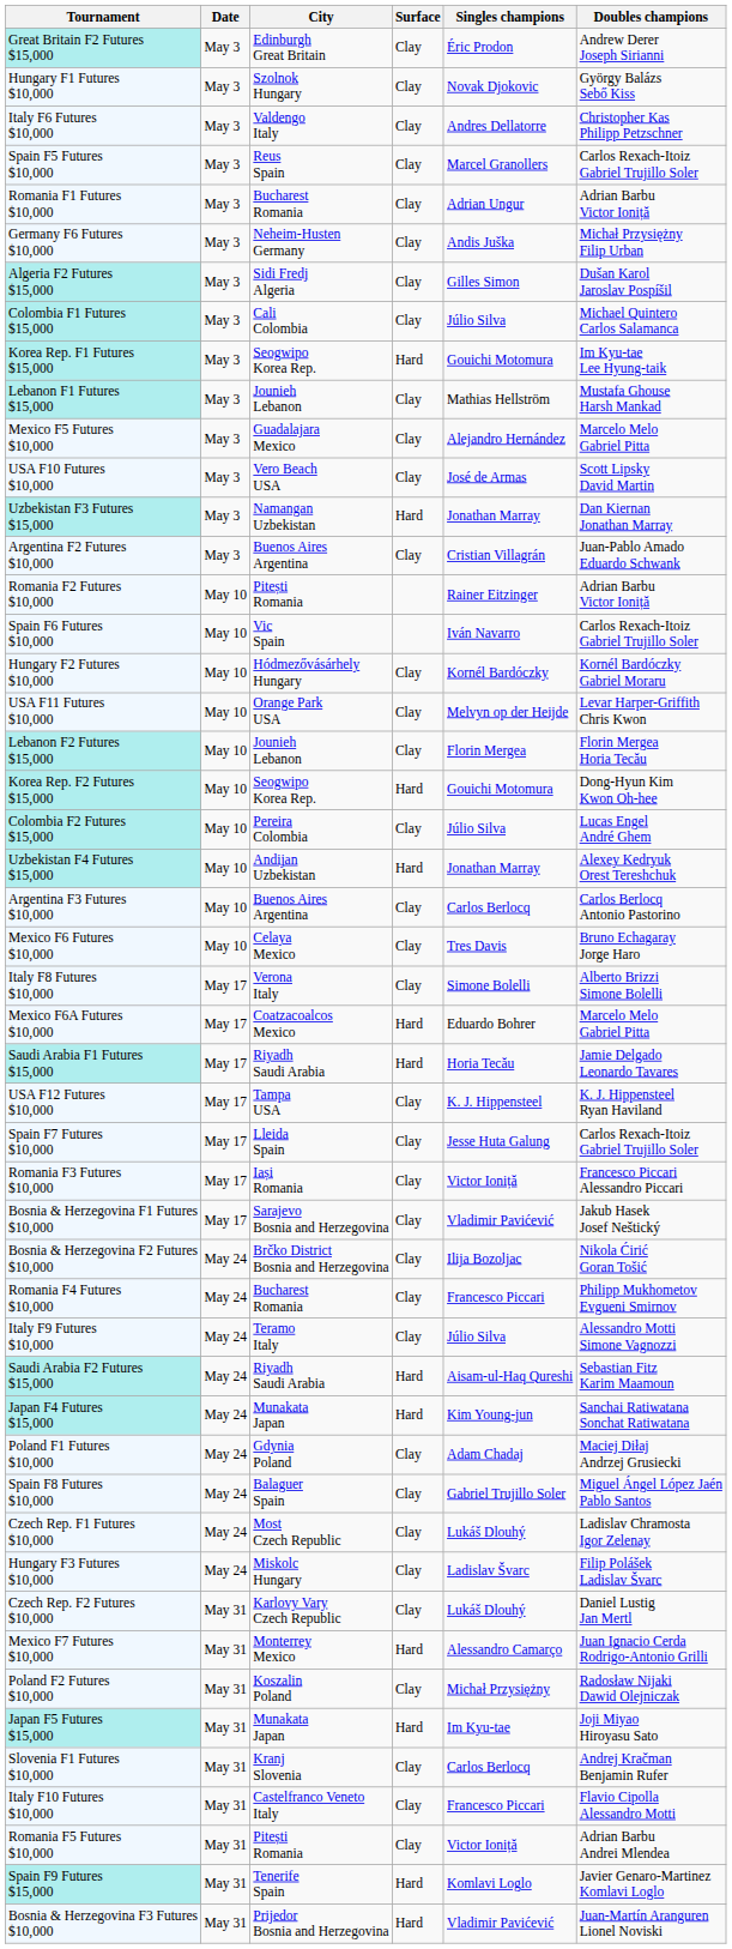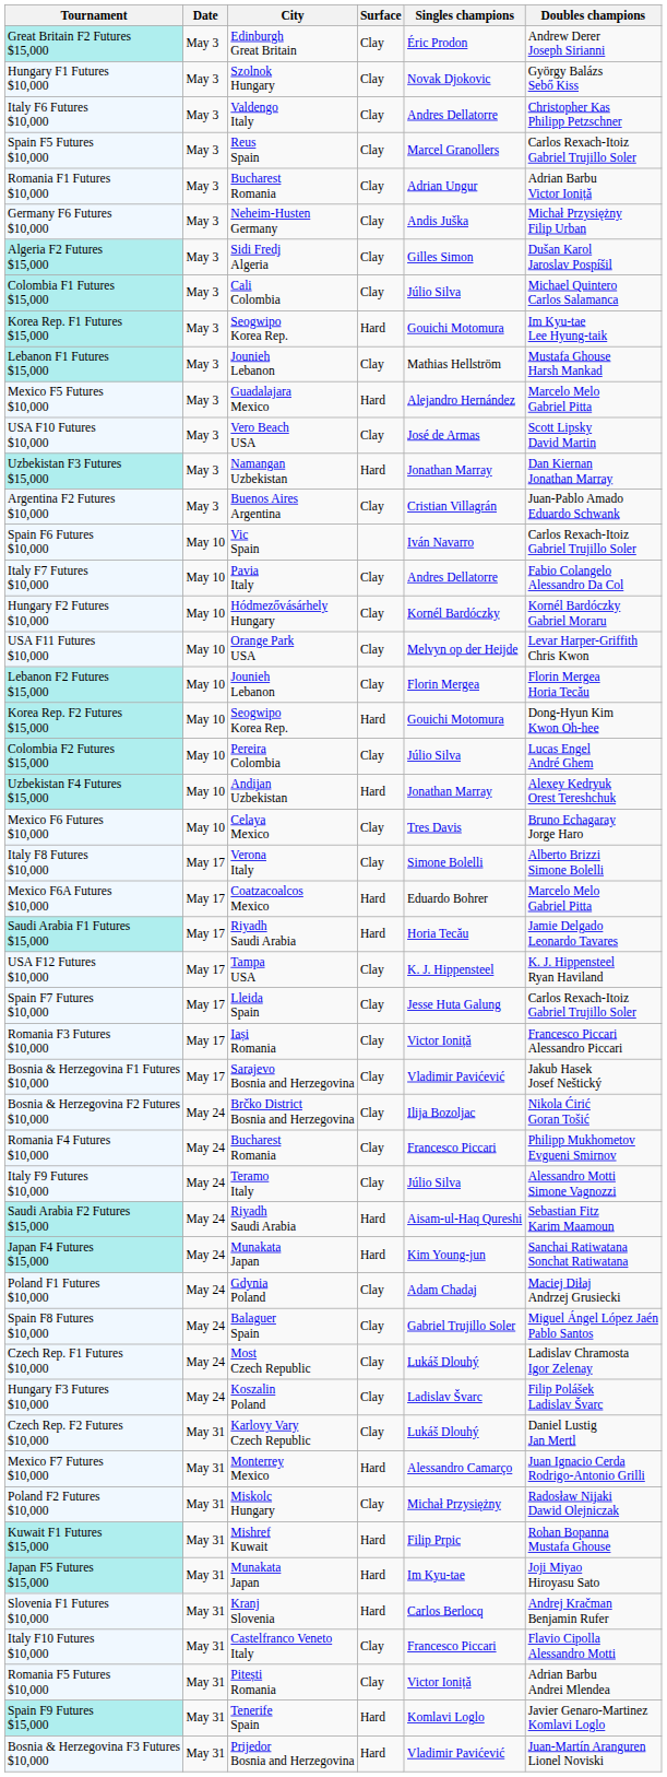Mexico F5 Futures $10,000 | Surface: Clay -> Hard
- row: Romania F2 Futures $10,000 | May 10 | Pitești Romania | Rainer Eitzinger | Adrian Barbu Victor Ioniță
+ row: Italy F7 Futures $10,000 | May 10 | Pavia Italy | Clay | Andres Dellatorre | Fabio Colangelo Alessandro Da Col
- row: Argentina F3 Futures $10,000 | May 10 | Buenos Aires Argentina | Clay | Carlos Berlocq | Carlos Berlocq Antonio Pastorino
Hungary F3 Futures $10,000 | City: Miskolc Hungary -> Koszalin Poland
Poland F2 Futures $10,000 | City: Koszalin Poland -> Miskolc Hungary
+ row: Kuwait F1 Futures $15,000 | May 31 | Mishref Kuwait | Hard | Filip Prpic | Rohan Bopanna Mustafa Ghouse
Slovenia F1 Futures $10,000 | Surface: Clay -> Hard
